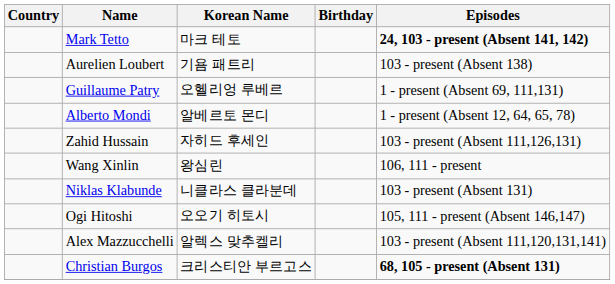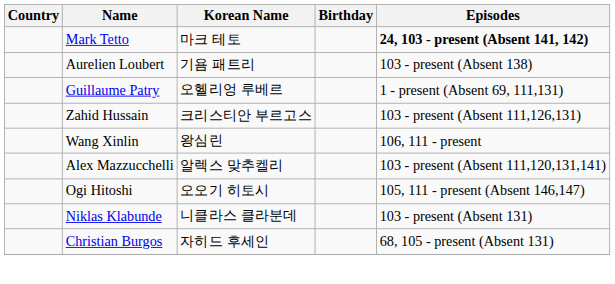- row: Alberto Mondi | 알베르토 몬디 | 1 - present (Absent 12, 64, 65, 78)
Zahid Hussain | Korean Name: 자히드 후세인 -> 크리스티안 부르고스
rows swapped: Alex Mazzucchelli <-> Niklas Klabunde
Christian Burgos | Korean Name: 크리스티안 부르고스 -> 자히드 후세인
Christian Burgos | Episodes: bold -> normal
